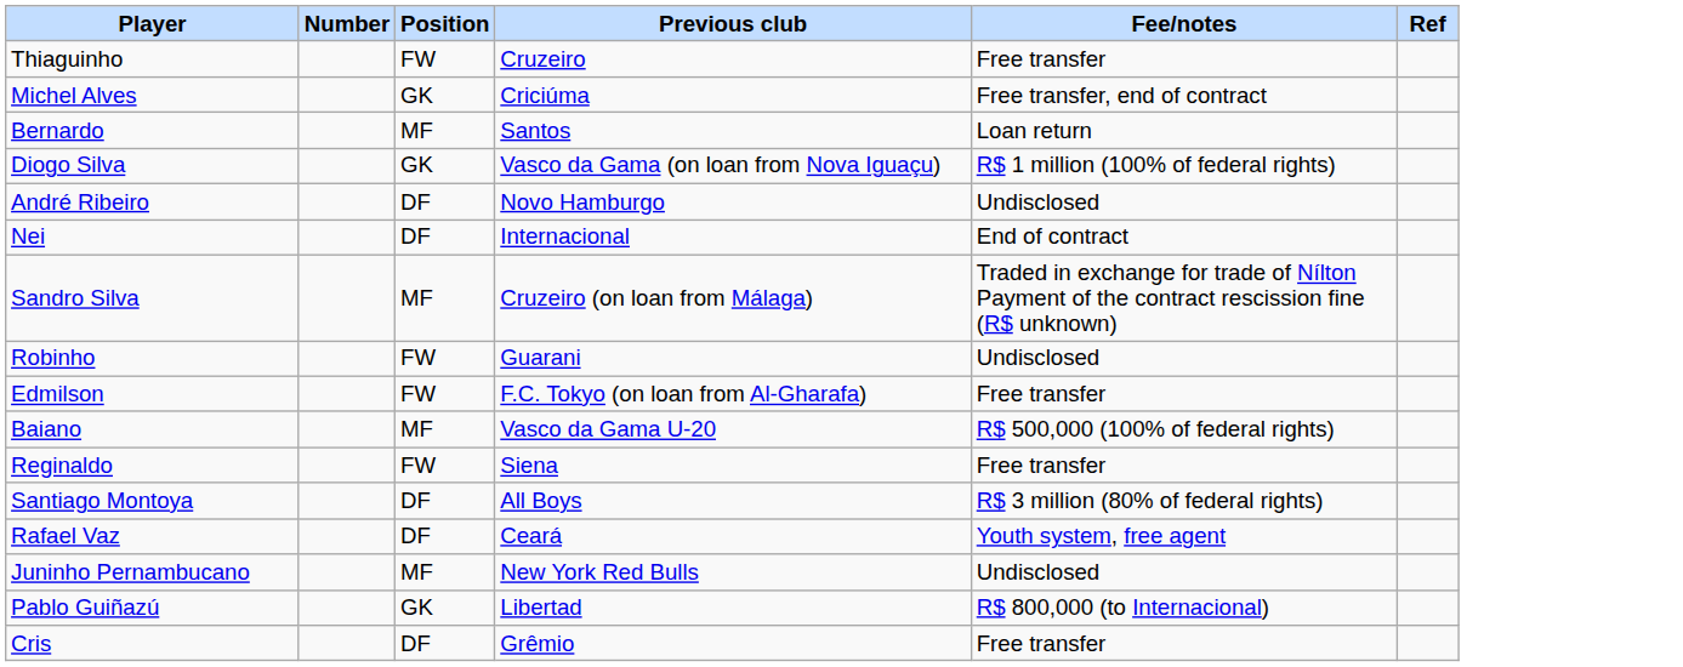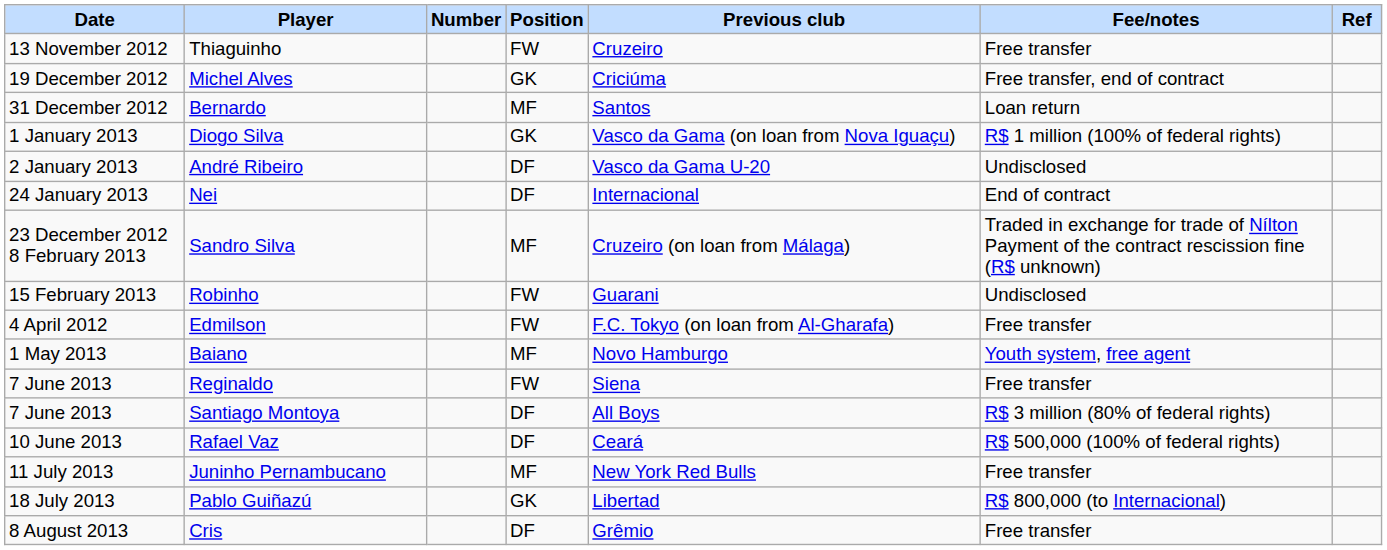+ column: Date | 13 November 2012 | 19 December 2012 | 31 December 2012 | 1 January 2013 | 2 January 2013 | 24 January 2013 | 23 December 2012 8 February 2013 | 15 February 2013 | 4 April 2012 | 1 May 2013 | 7 June 2013 | 7 June 2013 | 10 June 2013 | 11 July 2013 | 18 July 2013 | 8 August 2013
André Ribeiro | Previous club: Novo Hamburgo -> Vasco da Gama U-20
Baiano | Previous club: Vasco da Gama U-20 -> Novo Hamburgo
Baiano | Fee/notes: R$ 500,000 (100% of federal rights) -> Youth system, free agent
Rafael Vaz | Fee/notes: Youth system, free agent -> R$ 500,000 (100% of federal rights)
Juninho Pernambucano | Fee/notes: Undisclosed -> Free transfer
